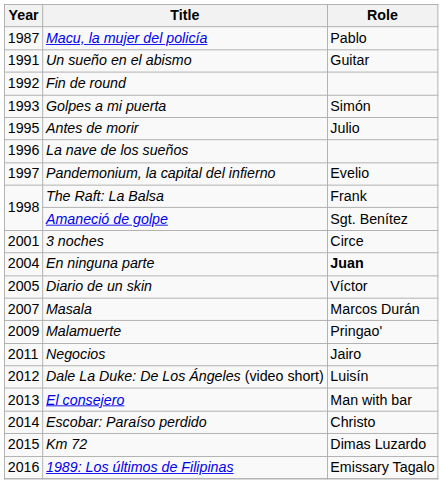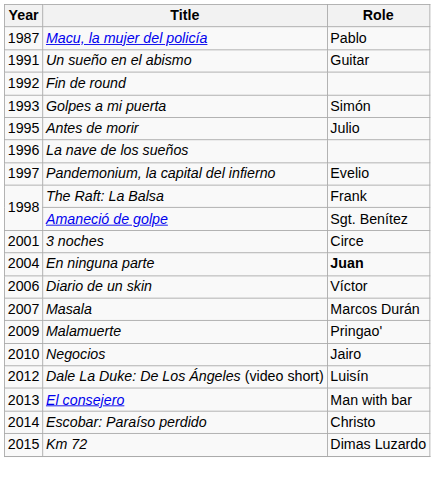Diario de un skin | Year: 2005 -> 2006
Negocios | Year: 2011 -> 2010
- row: 2016 | 1989: Los últimos de Filipinas | Emissary Tagalo
